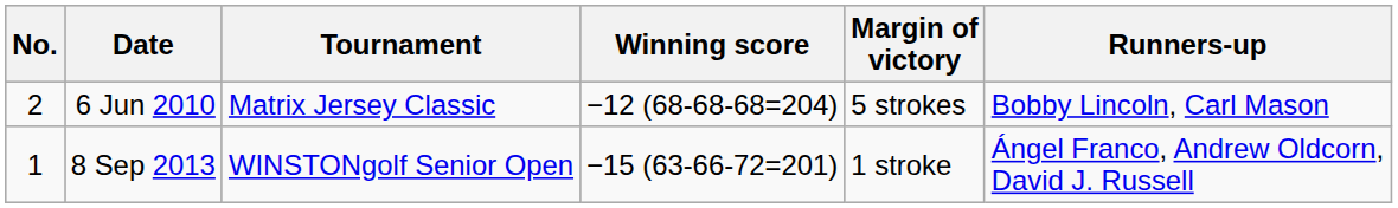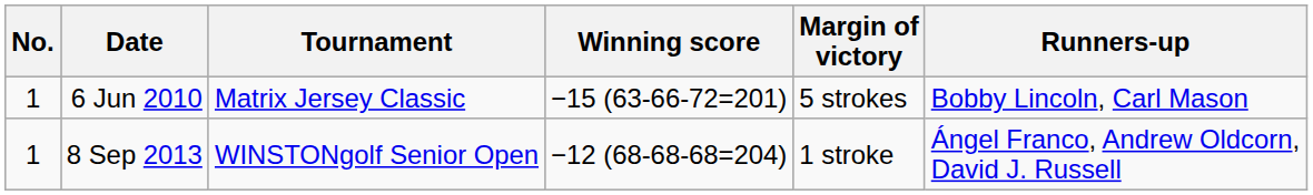6 Jun 2010 | No.: 2 -> 1
6 Jun 2010 | Winning score: −12 (68-68-68=204) -> −15 (63-66-72=201)
8 Sep 2013 | Winning score: −15 (63-66-72=201) -> −12 (68-68-68=204)
